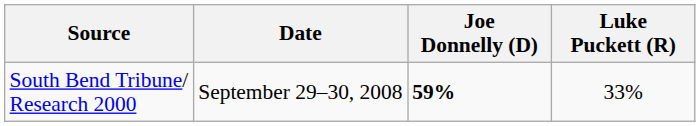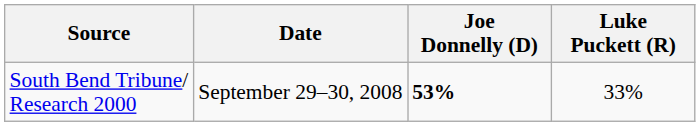South Bend Tribune/ Research 2000 | Joe Donnelly (D): 59% -> 53%
